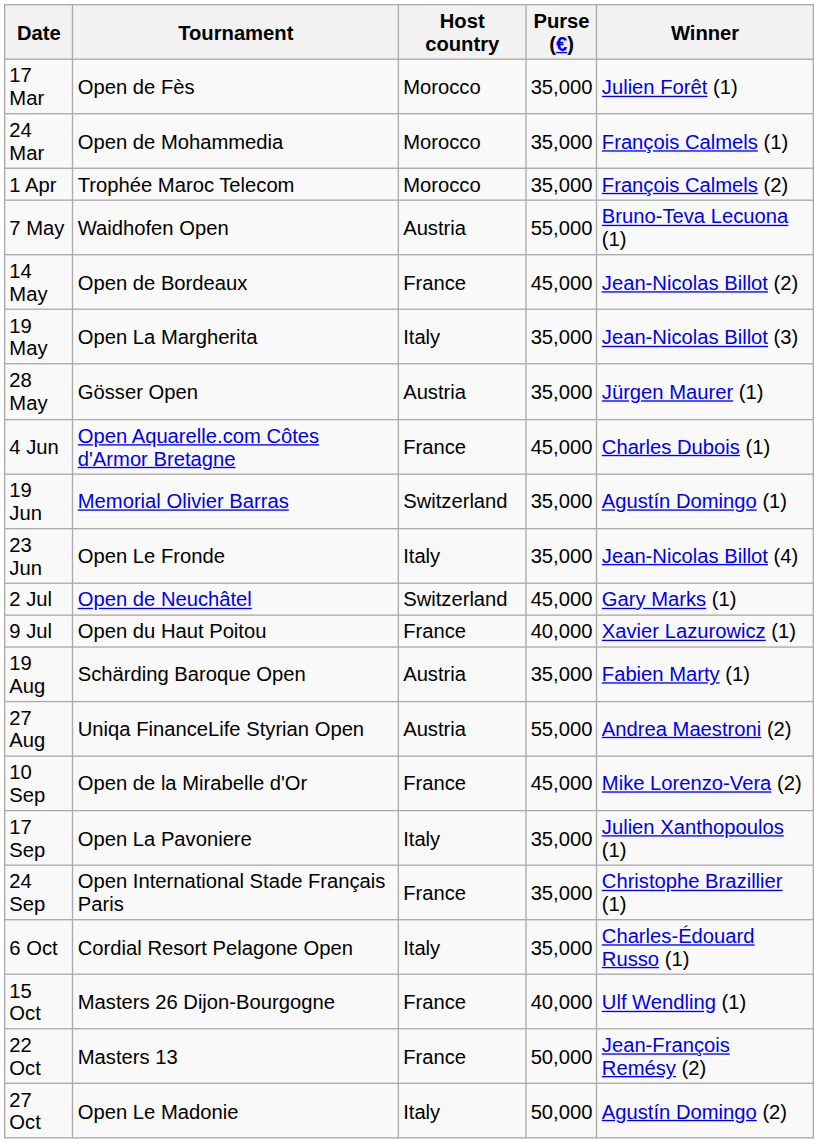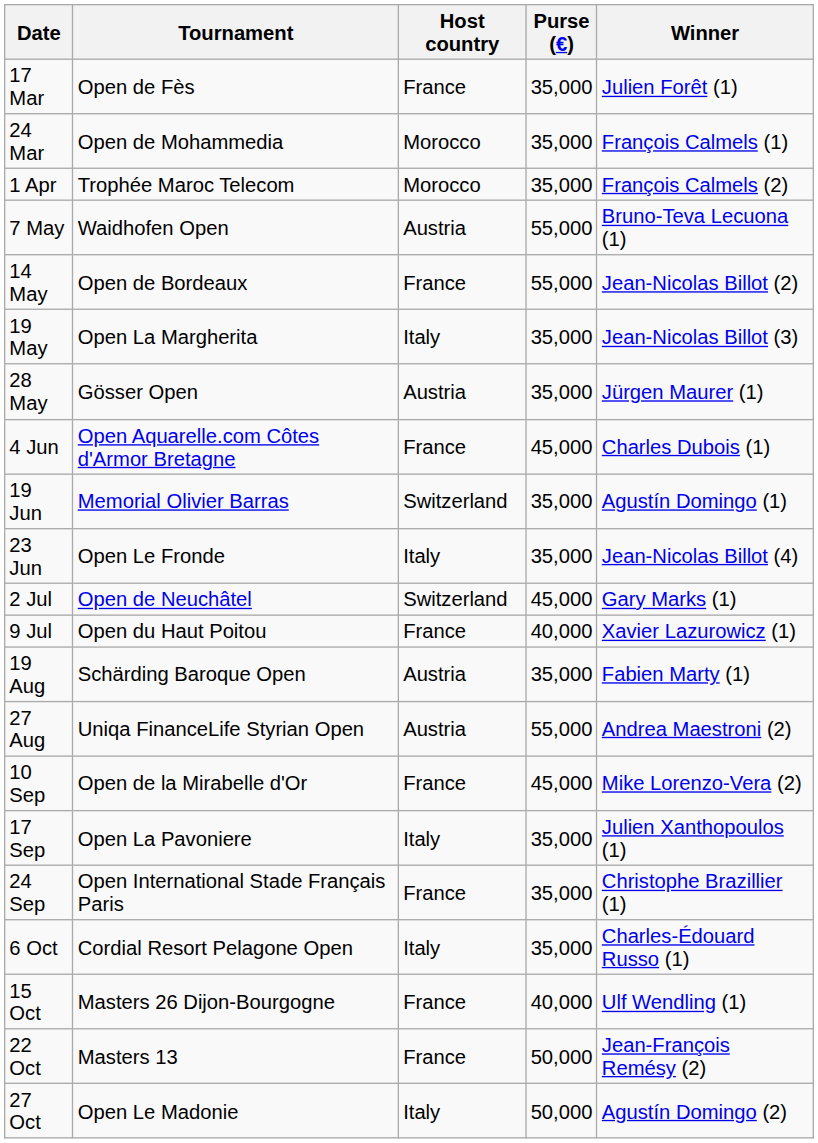17 Mar | Host country: Morocco -> France
14 May | Purse (€): 45,000 -> 55,000
